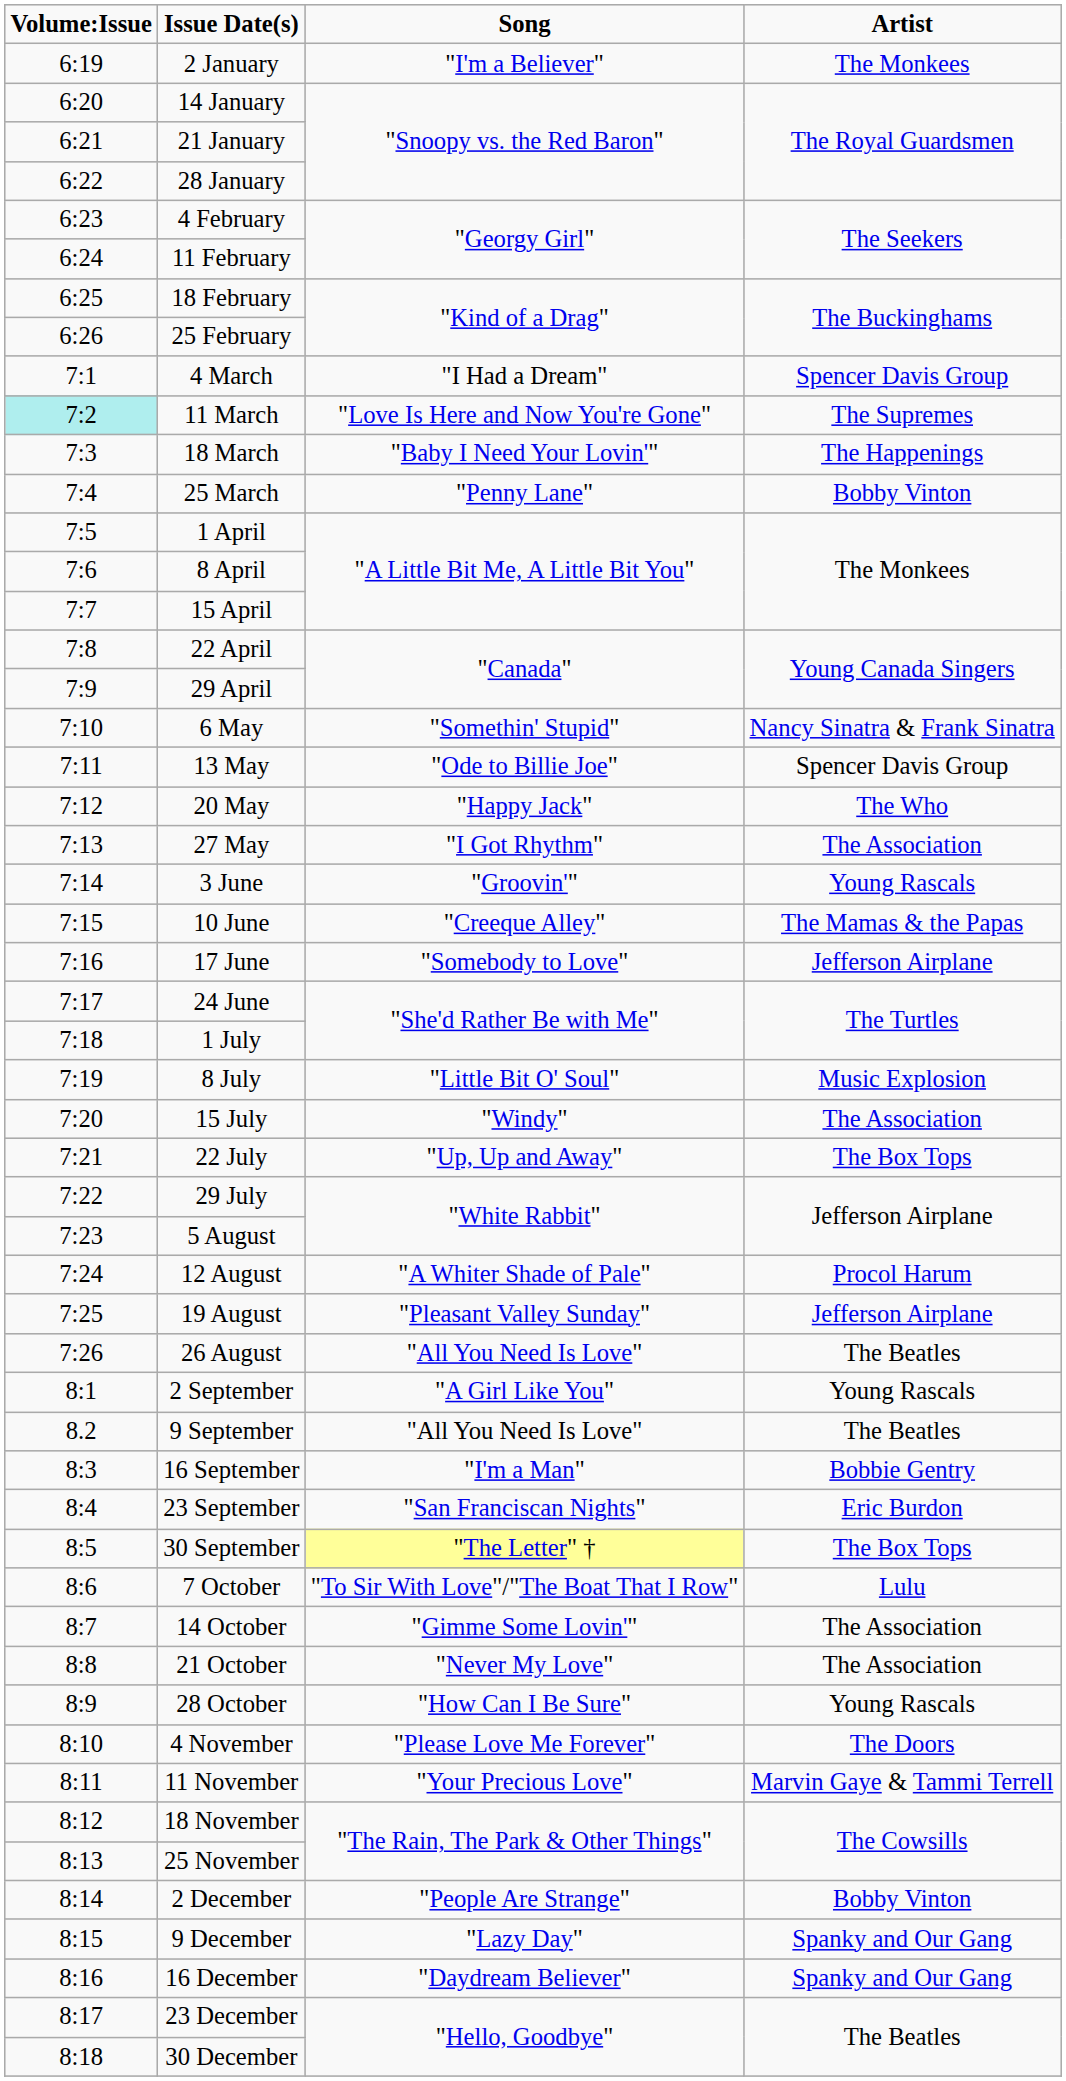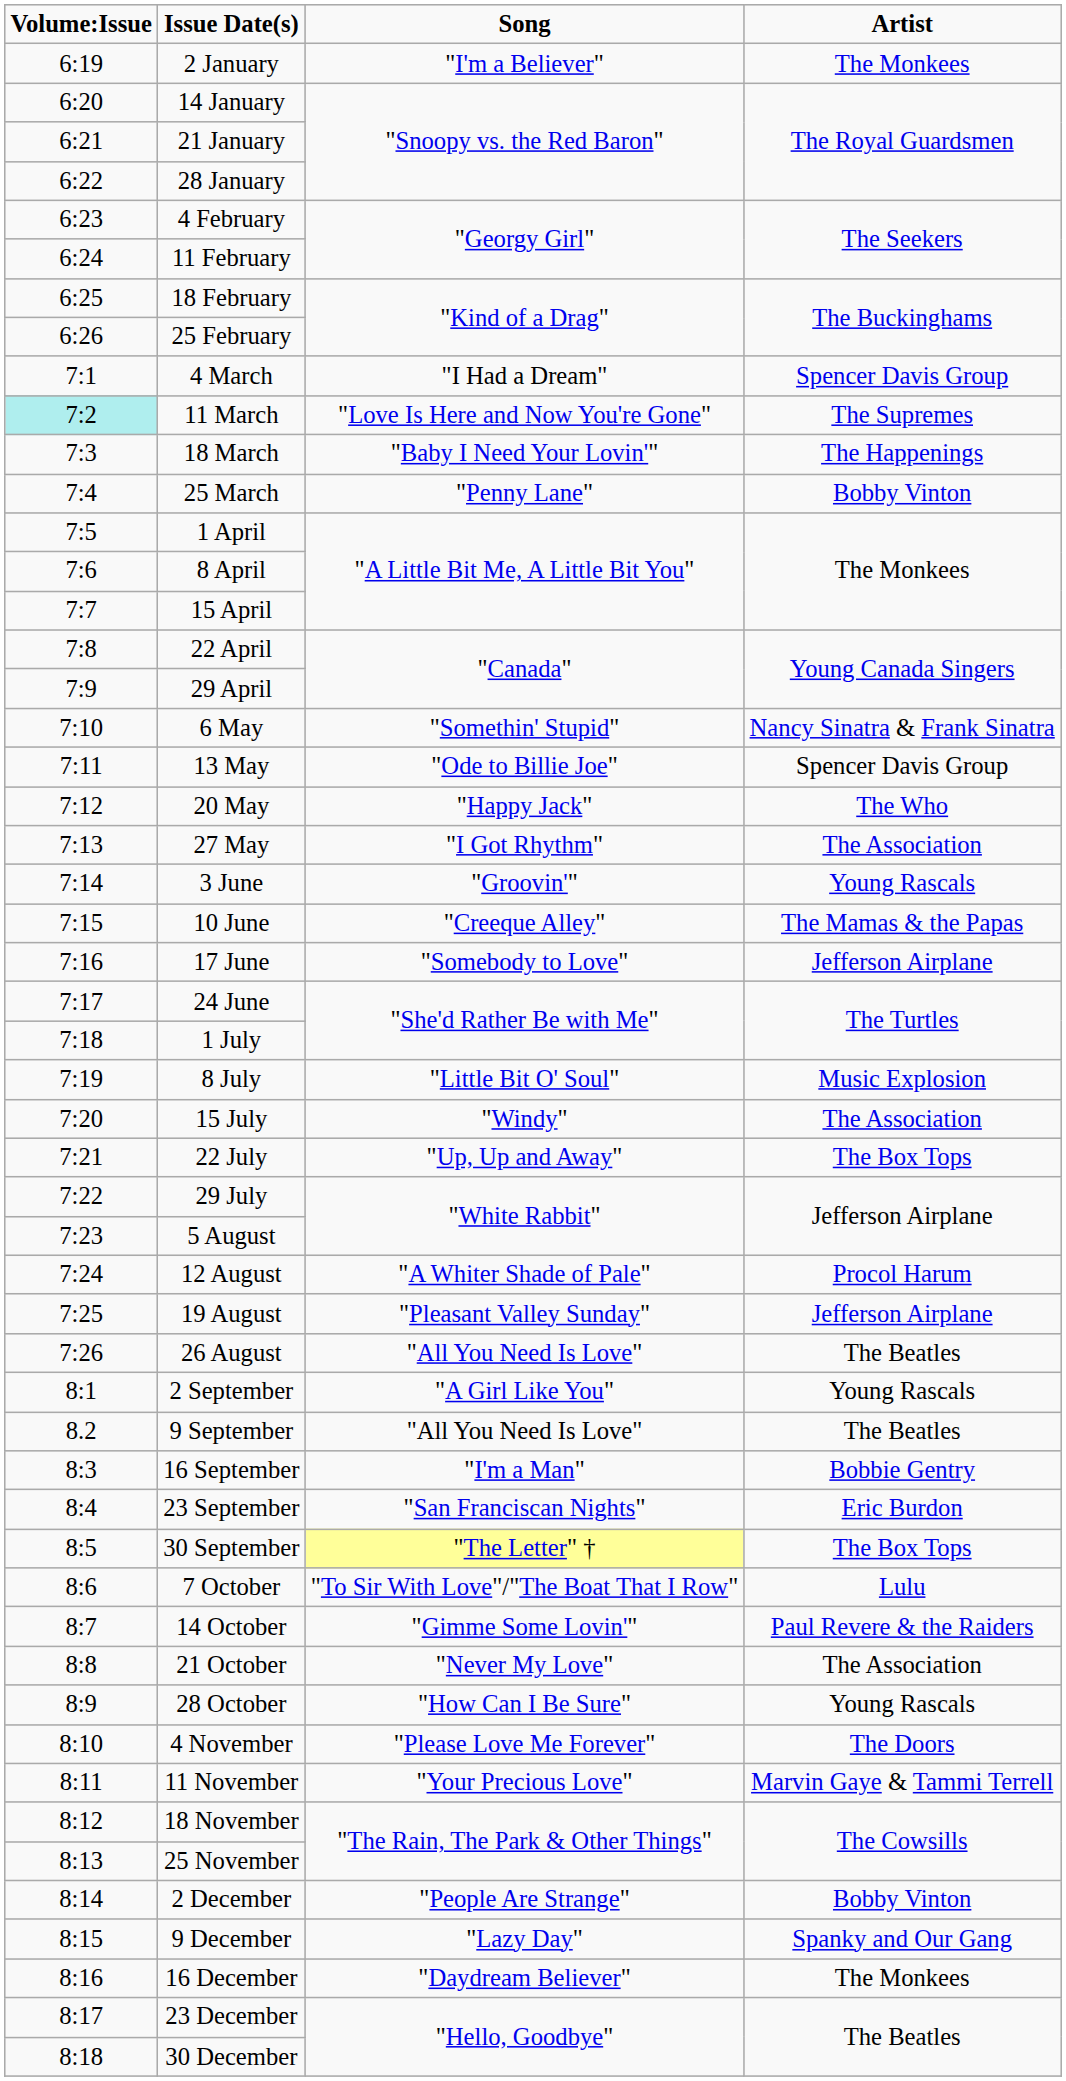14 October | Artist: The Association -> Paul Revere & the Raiders
16 December | Artist: Spanky and Our Gang -> The Monkees
